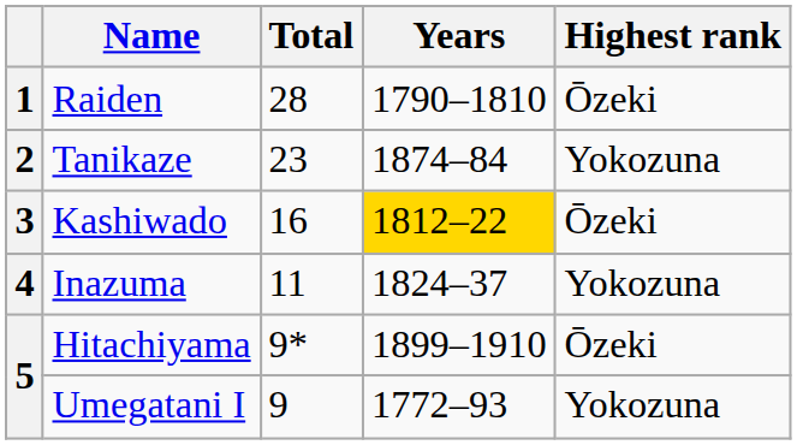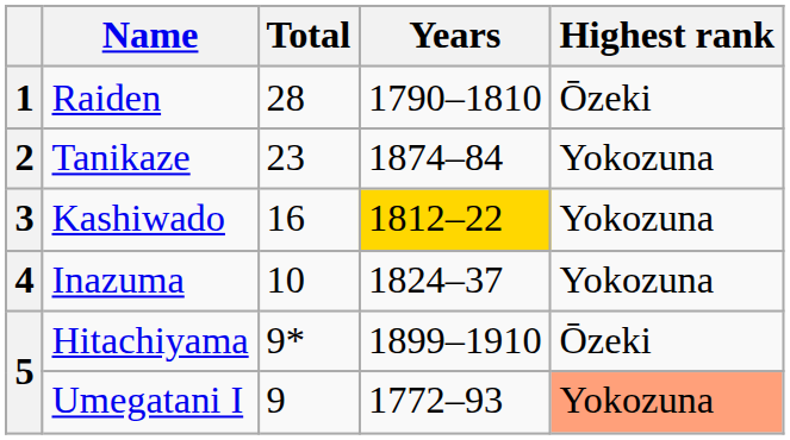Kashiwado | Highest rank: Ōzeki -> Yokozuna
Inazuma | Total: 11 -> 10
Umegatani I | Highest rank: no background -> lightsalmon background
